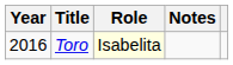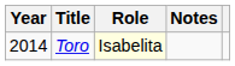Toro | Year: 2016 -> 2014
